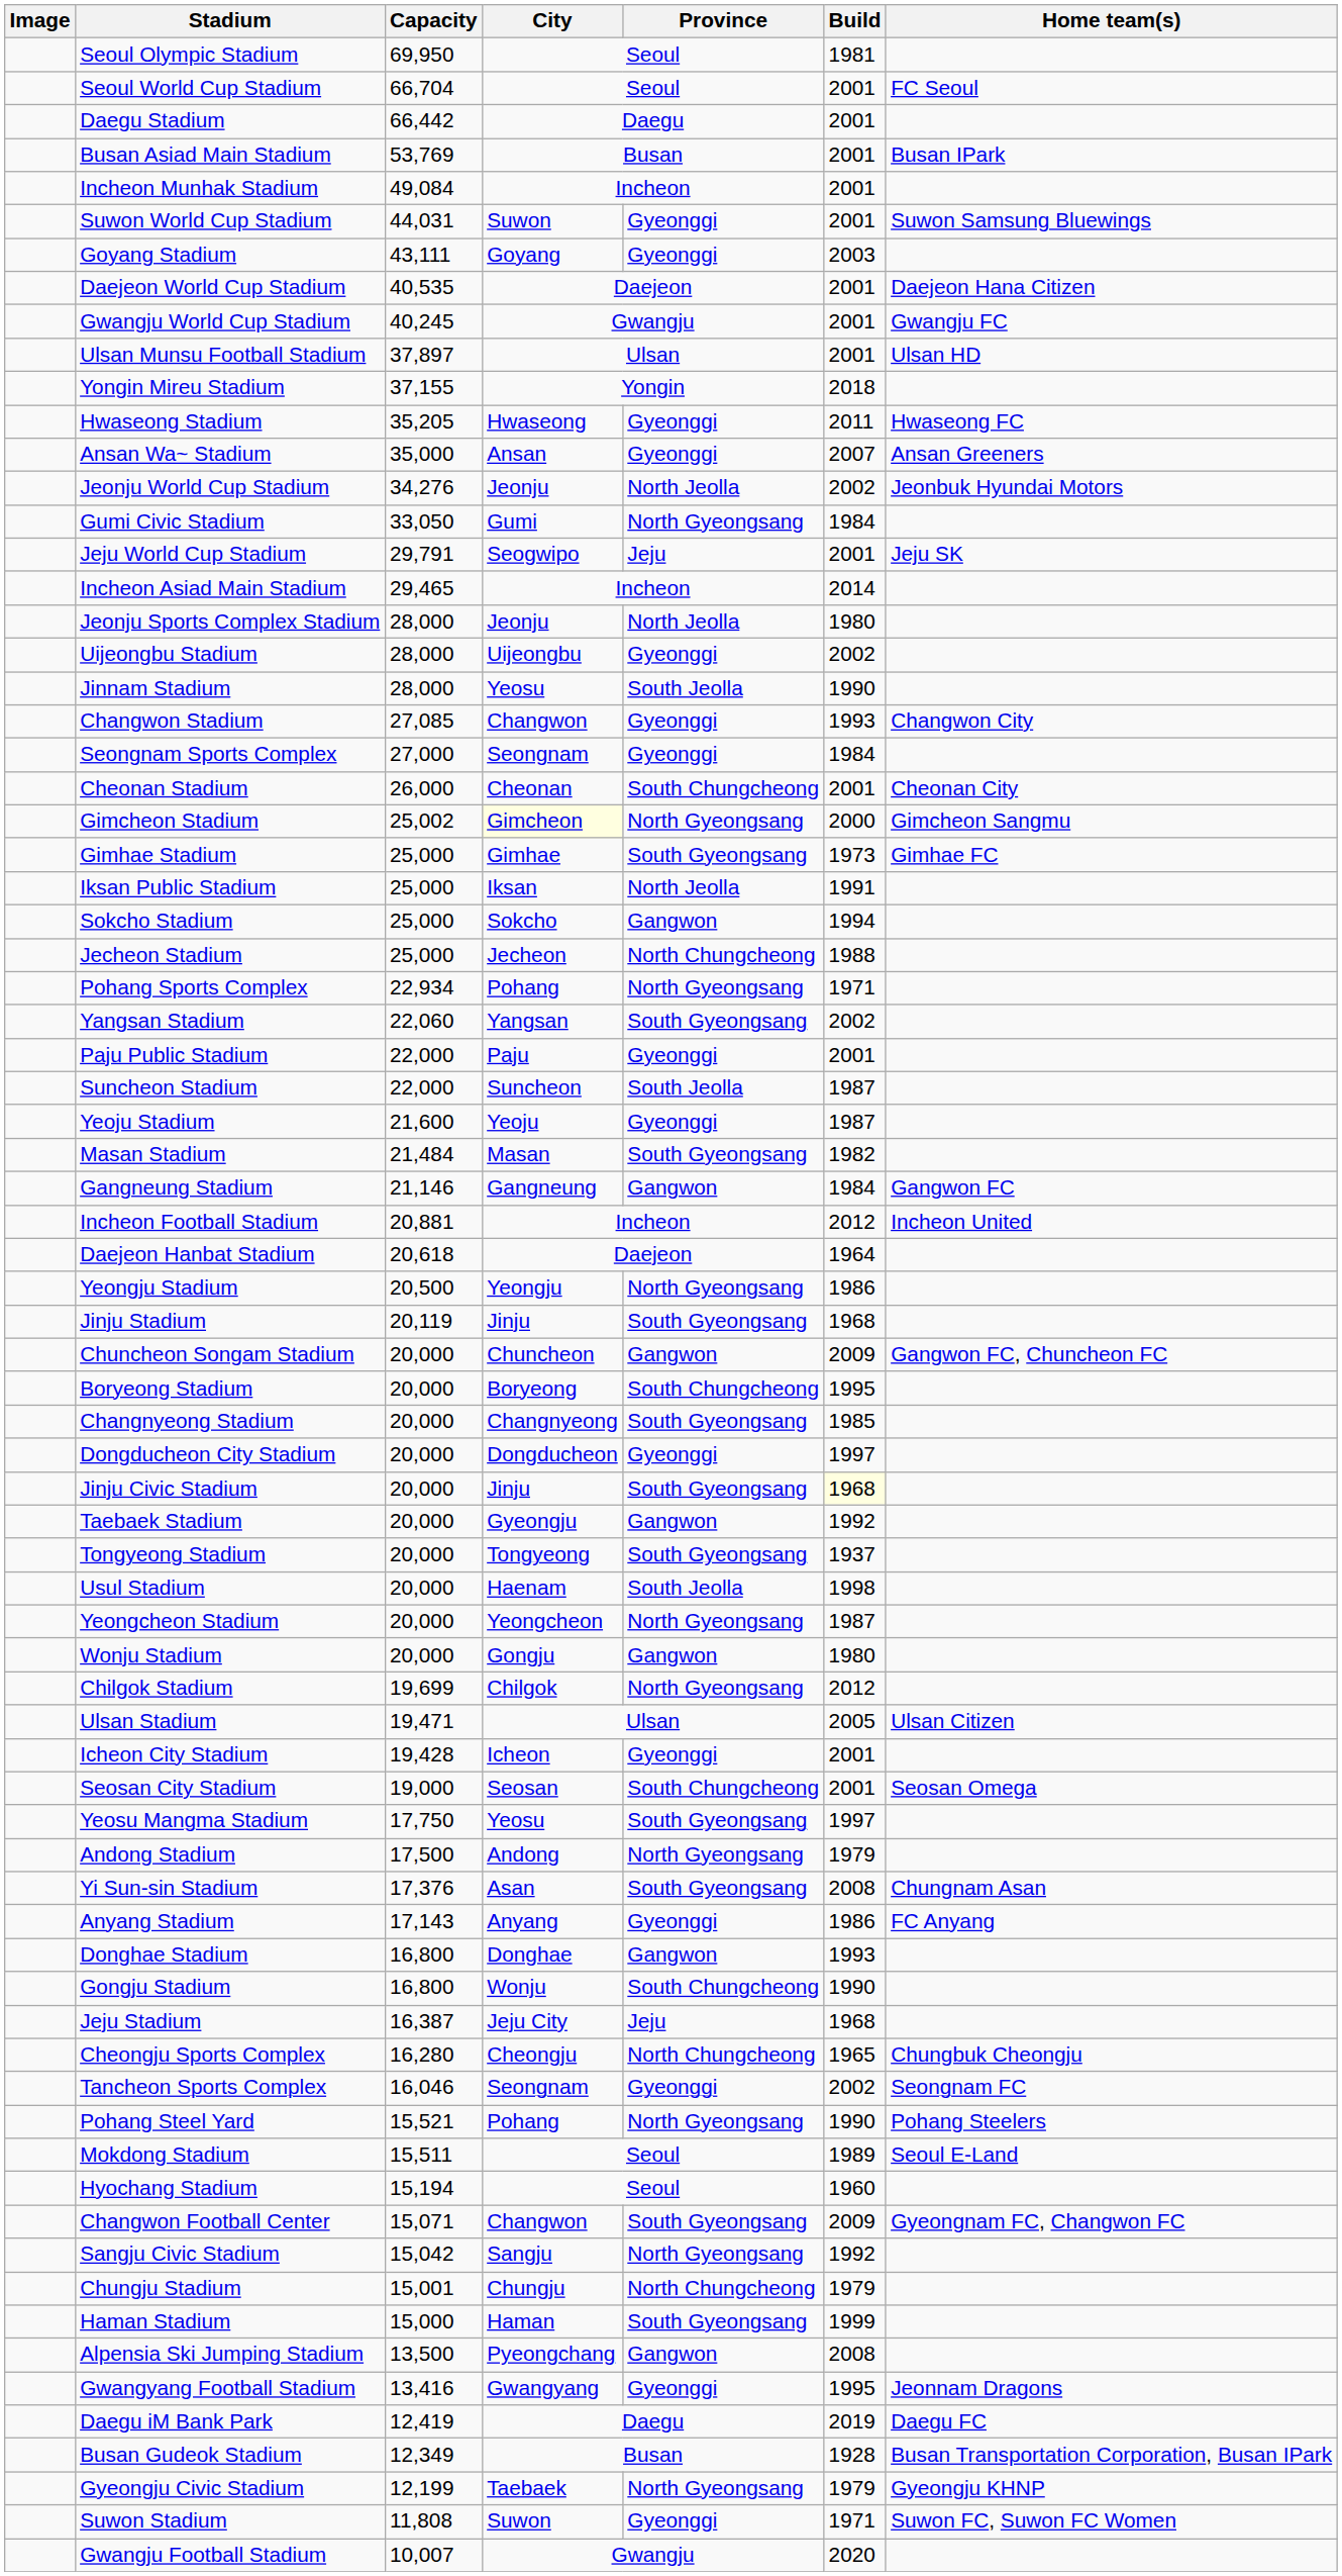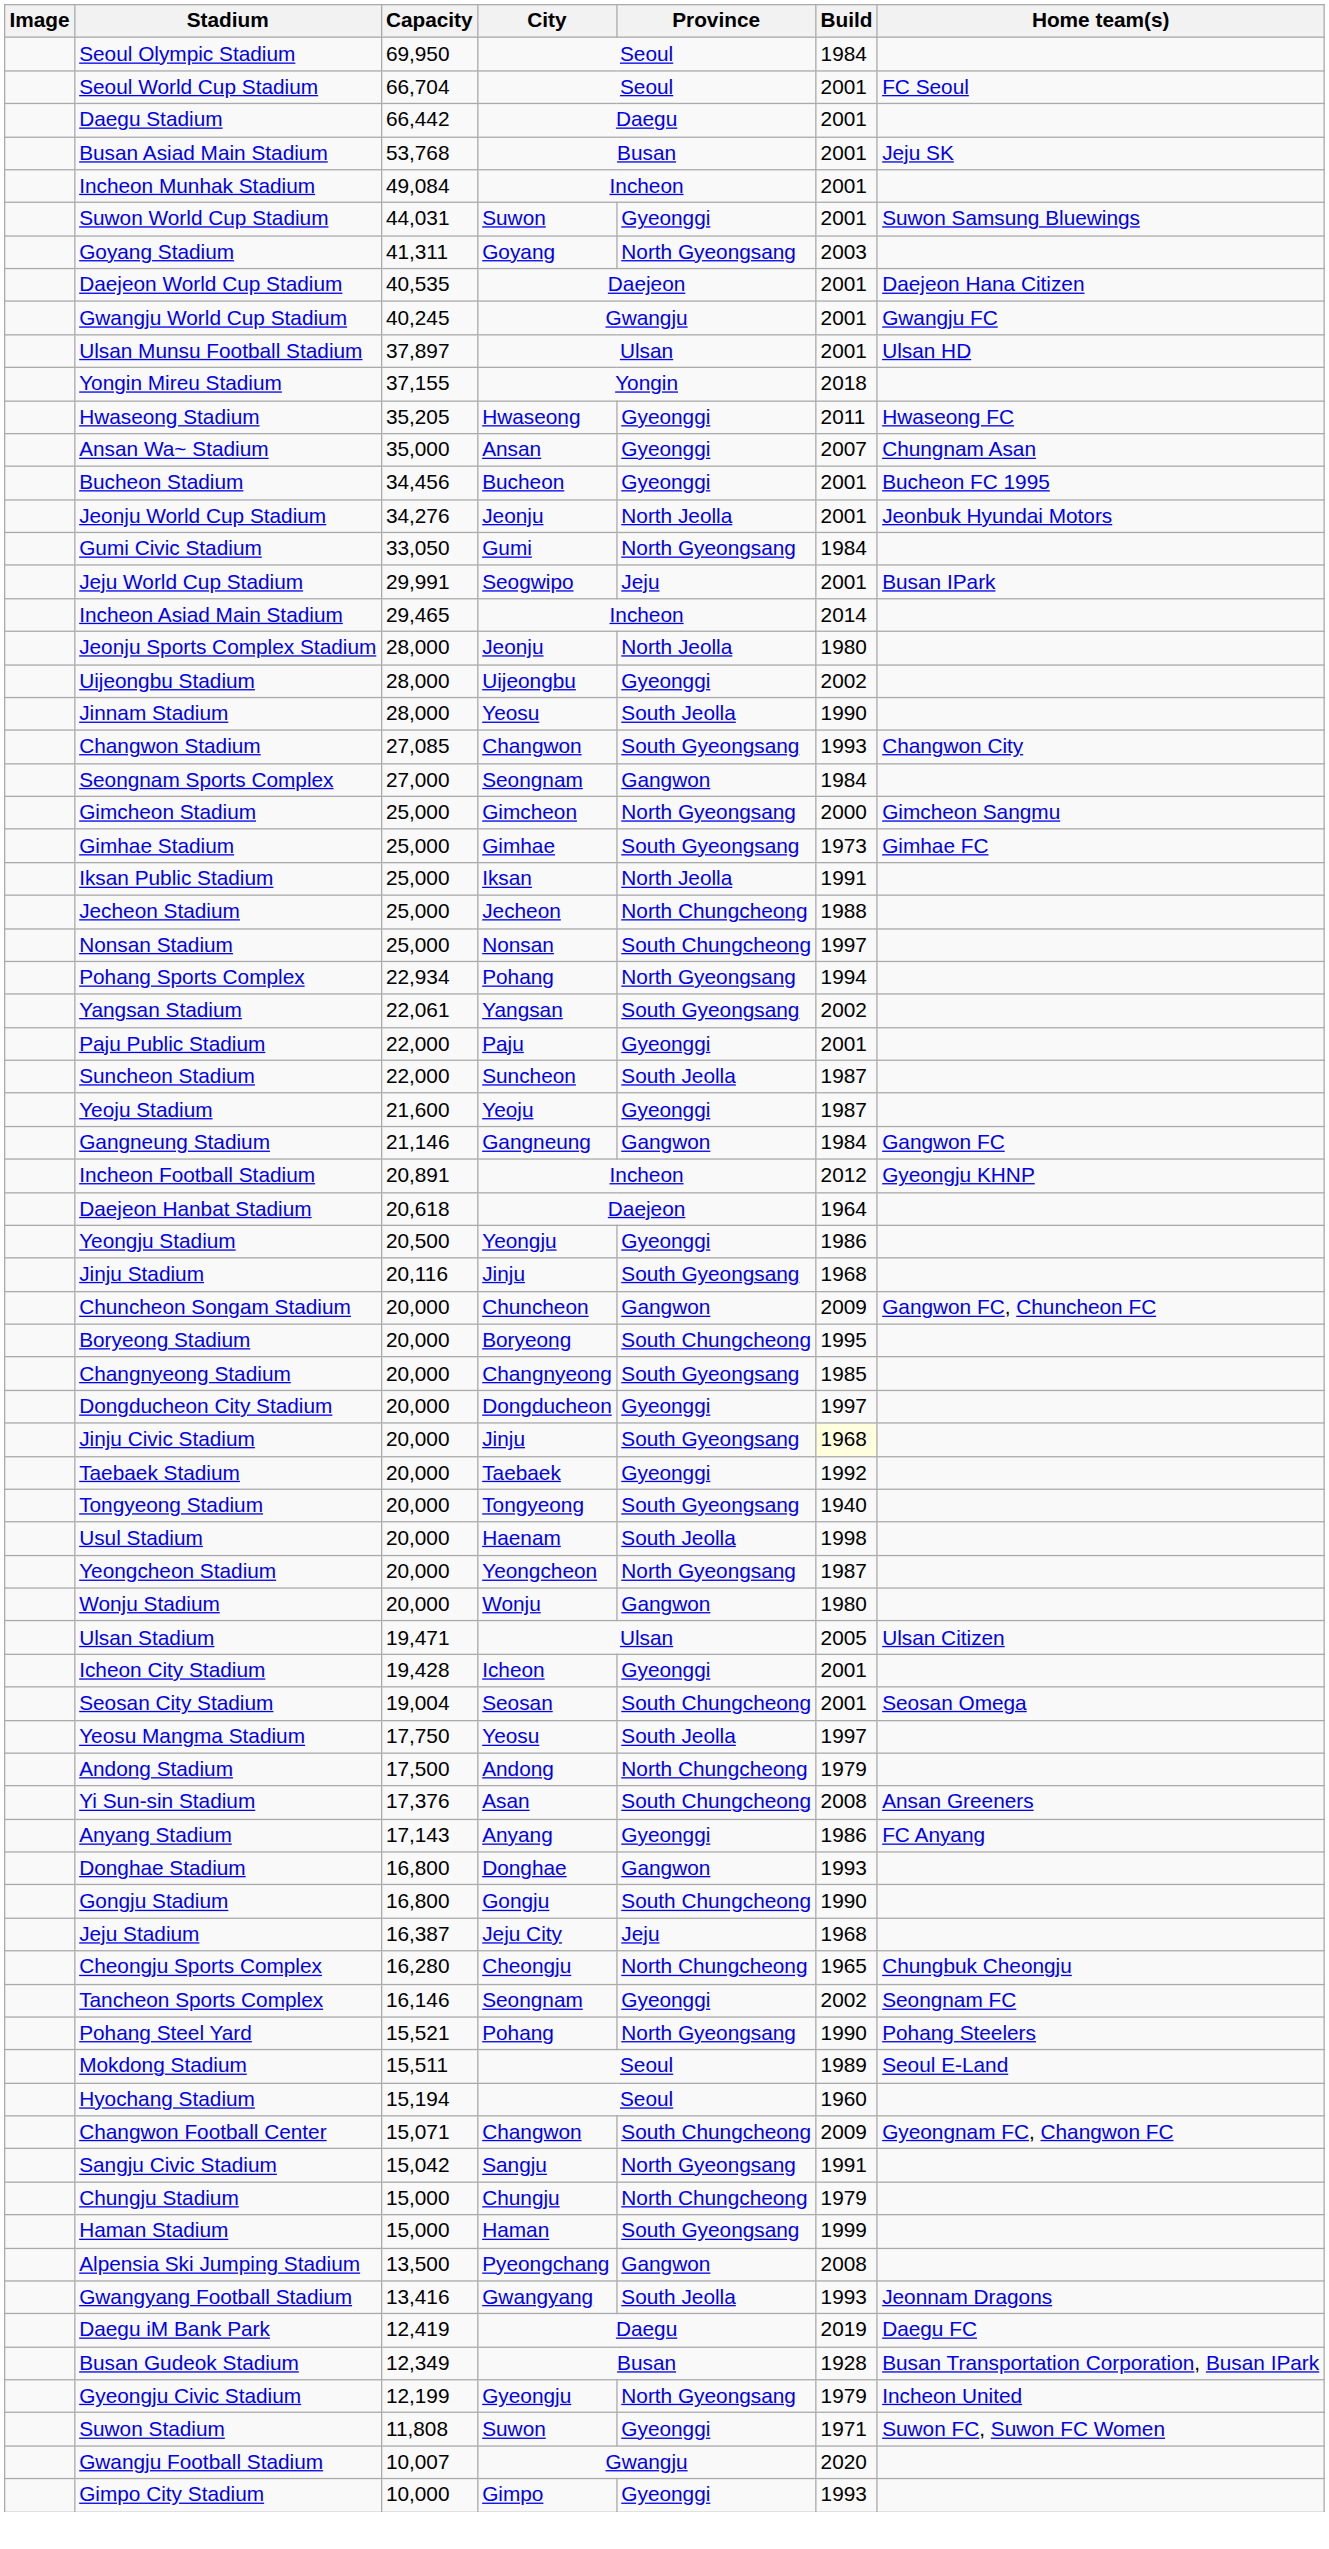Seoul Olympic Stadium | Build: 1981 -> 1984
Busan Asiad Main Stadium | Capacity: 53,769 -> 53,768
Busan Asiad Main Stadium | Home team(s): Busan IPark -> Jeju SK
Goyang Stadium | Capacity: 43,111 -> 41,311
Goyang Stadium | Province: Gyeonggi -> North Gyeongsang
Ansan Wa~ Stadium | Home team(s): Ansan Greeners -> Chungnam Asan
+ row: Bucheon Stadium | 34,456 | Bucheon | Gyeonggi | 2001 | Bucheon FC 1995
Jeonju World Cup Stadium | Build: 2002 -> 2001
Jeju World Cup Stadium | Capacity: 29,791 -> 29,991
Jeju World Cup Stadium | Home team(s): Jeju SK -> Busan IPark
Changwon Stadium | Province: Gyeonggi -> South Gyeongsang
Seongnam Sports Complex | Province: Gyeonggi -> Gangwon
- row: Cheonan Stadium | 26,000 | Cheonan | South Chungcheong | 2001 | Cheonan City
Gimcheon Stadium | Capacity: 25,002 -> 25,000
Gimcheon Stadium | City: lightyellow background -> no background
- row: Sokcho Stadium | 25,000 | Sokcho | Gangwon | 1994
+ row: Nonsan Stadium | 25,000 | Nonsan | South Chungcheong | 1997
Pohang Sports Complex | Build: 1971 -> 1994
Yangsan Stadium | Capacity: 22,060 -> 22,061
- row: Masan Stadium | 21,484 | Masan | South Gyeongsang | 1982
Incheon Football Stadium | Capacity: 20,881 -> 20,891
Incheon Football Stadium | Home team(s): Incheon United -> Gyeongju KHNP
Yeongju Stadium | Province: North Gyeongsang -> Gyeonggi
Jinju Stadium | Capacity: 20,119 -> 20,116
Taebaek Stadium | City: Gyeongju -> Taebaek
Taebaek Stadium | Province: Gangwon -> Gyeonggi
Tongyeong Stadium | Build: 1937 -> 1940
Wonju Stadium | City: Gongju -> Wonju
- row: Chilgok Stadium | 19,699 | Chilgok | North Gyeongsang | 2012
Seosan City Stadium | Capacity: 19,000 -> 19,004
Yeosu Mangma Stadium | Province: South Gyeongsang -> South Jeolla
Andong Stadium | Province: North Gyeongsang -> North Chungcheong
Yi Sun-sin Stadium | Province: South Gyeongsang -> South Chungcheong
Yi Sun-sin Stadium | Home team(s): Chungnam Asan -> Ansan Greeners
Gongju Stadium | City: Wonju -> Gongju
Tancheon Sports Complex | Capacity: 16,046 -> 16,146
Changwon Football Center | Province: South Gyeongsang -> South Chungcheong
Sangju Civic Stadium | Build: 1992 -> 1991
Chungju Stadium | Capacity: 15,001 -> 15,000
Gwangyang Football Stadium | Province: Gyeonggi -> South Jeolla
Gwangyang Football Stadium | Build: 1995 -> 1993
Gyeongju Civic Stadium | City: Taebaek -> Gyeongju
Gyeongju Civic Stadium | Home team(s): Gyeongju KHNP -> Incheon United
+ row: Gimpo City Stadium | 10,000 | Gimpo | Gyeonggi | 1993
